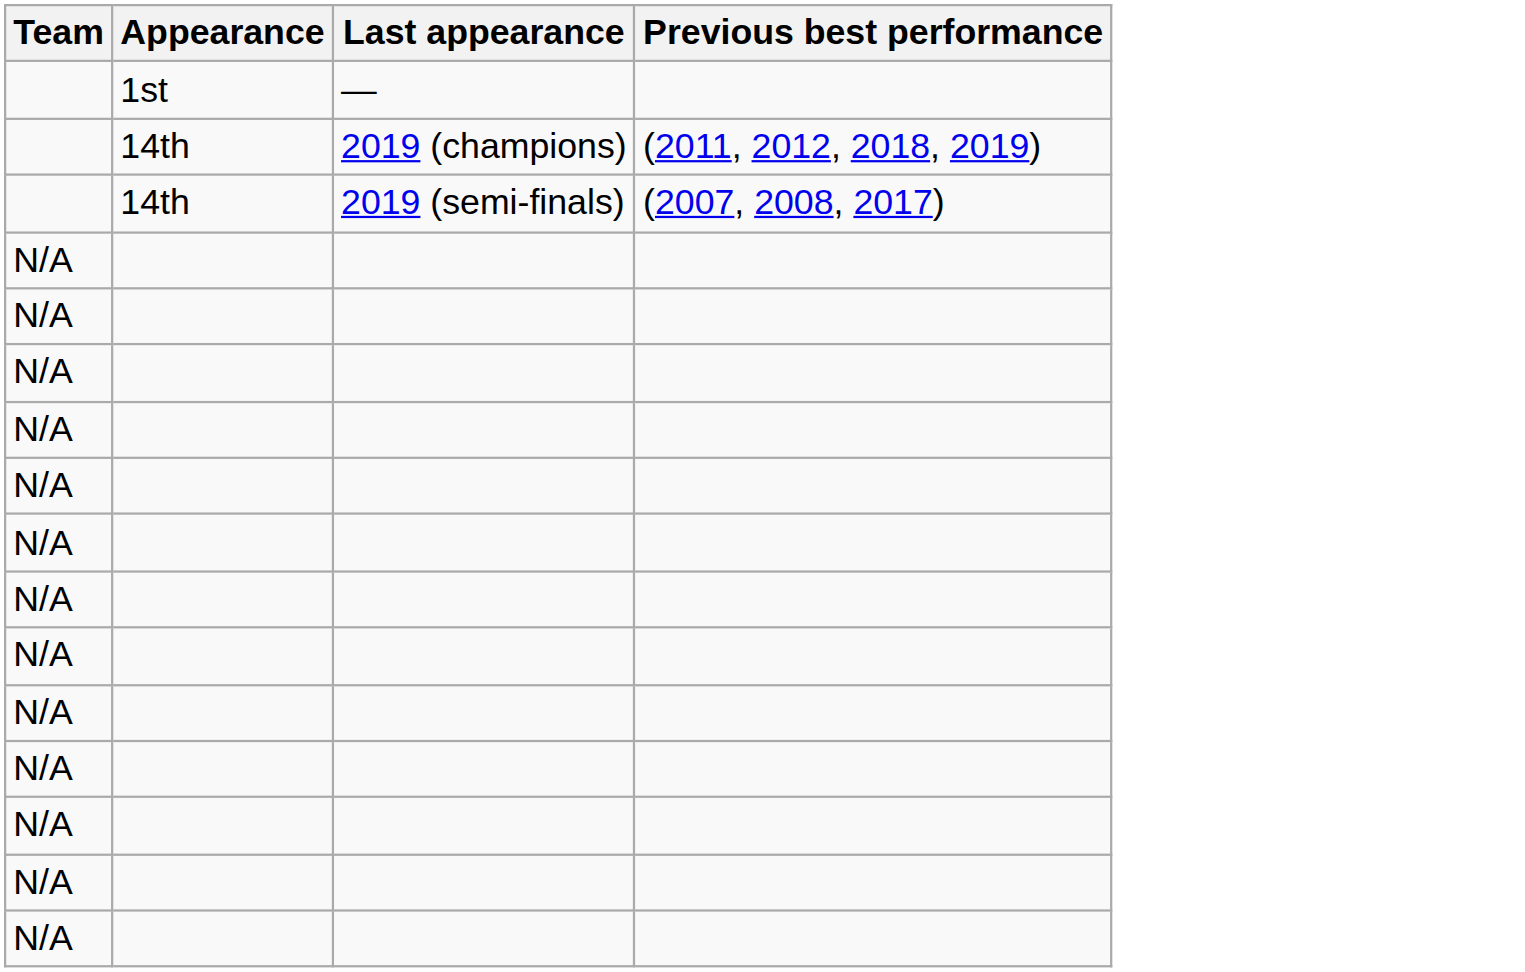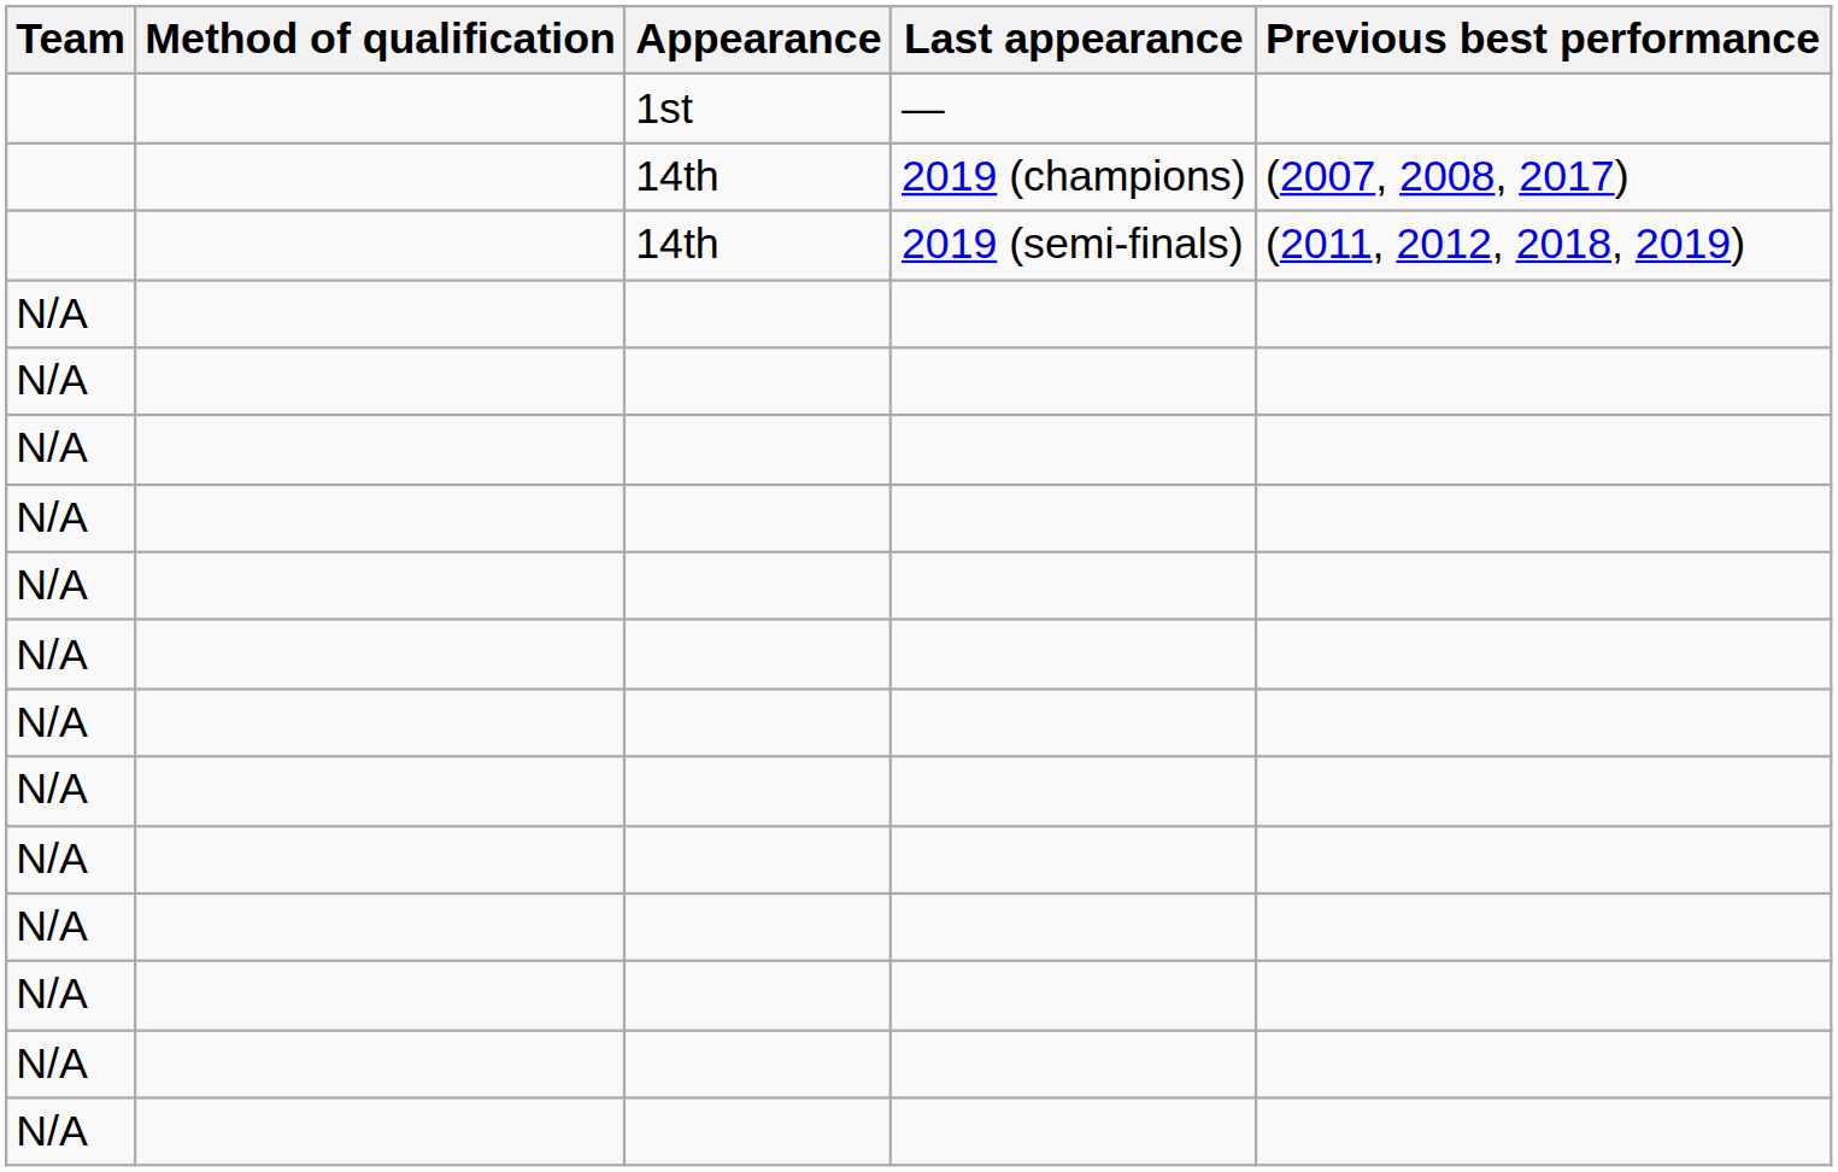+ column: Method of qualification
2019 (champions) | Previous best performance: (2011, 2012, 2018, 2019) -> (2007, 2008, 2017)
2019 (semi-finals) | Previous best performance: (2007, 2008, 2017) -> (2011, 2012, 2018, 2019)
